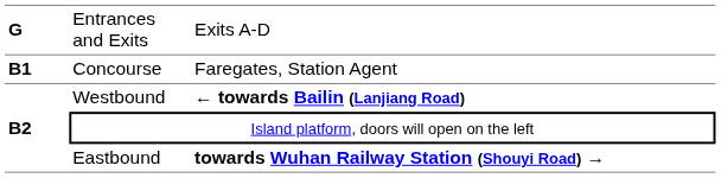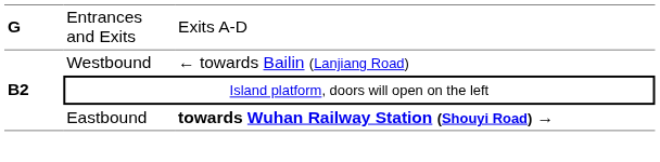- row: B1 | Concourse | Faregates, Station Agent
Westbound | column 3: bold -> normal
